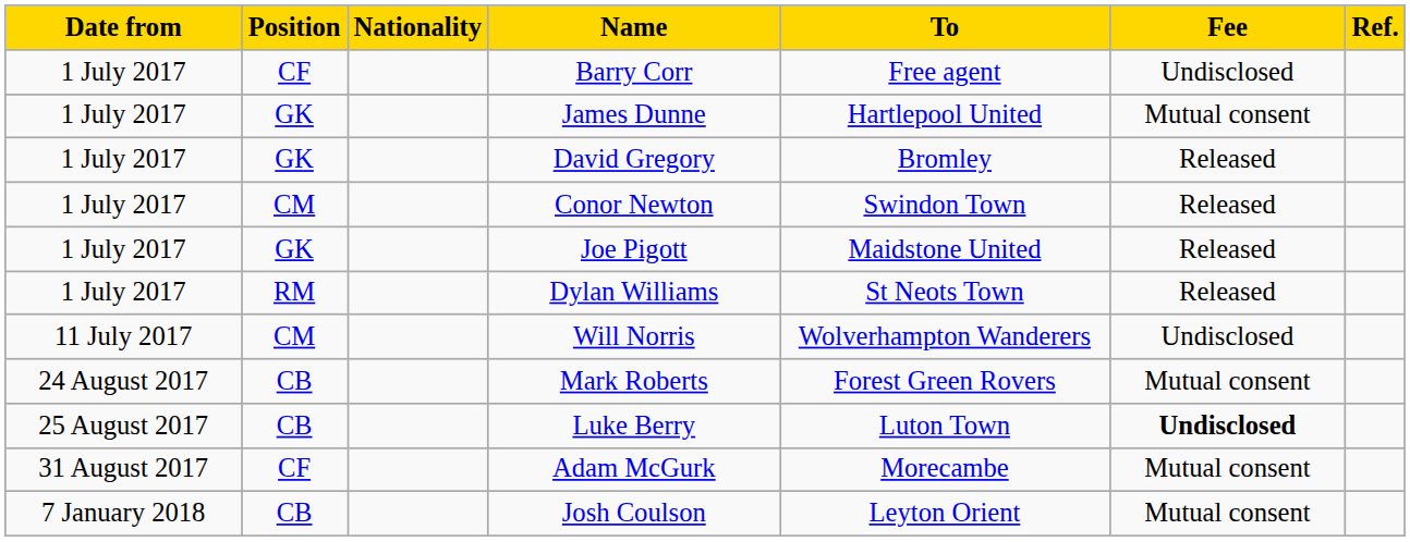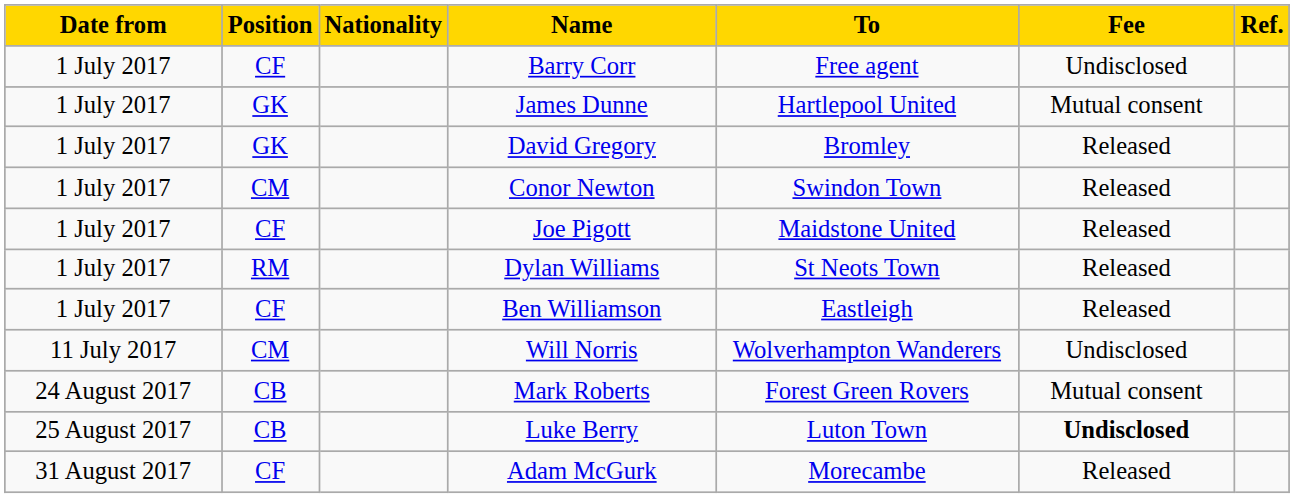Joe Pigott | Position: GK -> CF
+ row: 1 July 2017 | CF | Ben Williamson | Eastleigh | Released
Adam McGurk | Fee: Mutual consent -> Released
- row: 7 January 2018 | CB | Josh Coulson | Leyton Orient | Mutual consent
